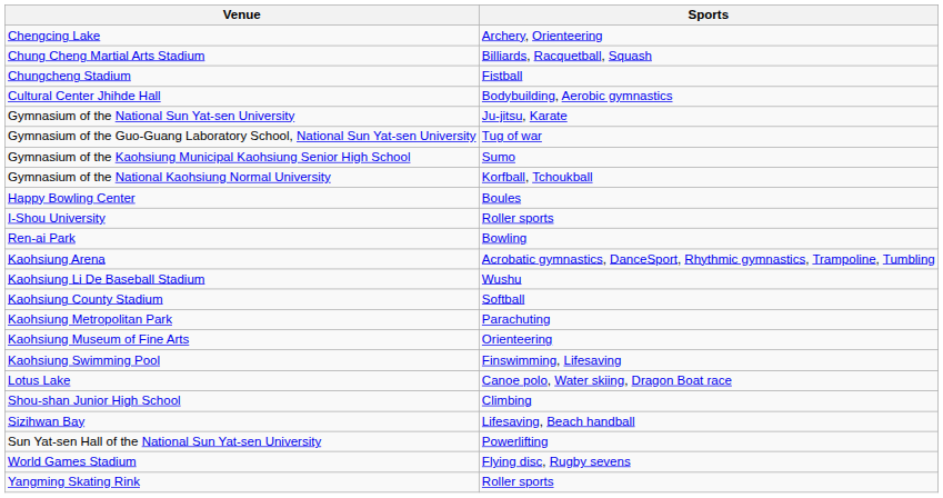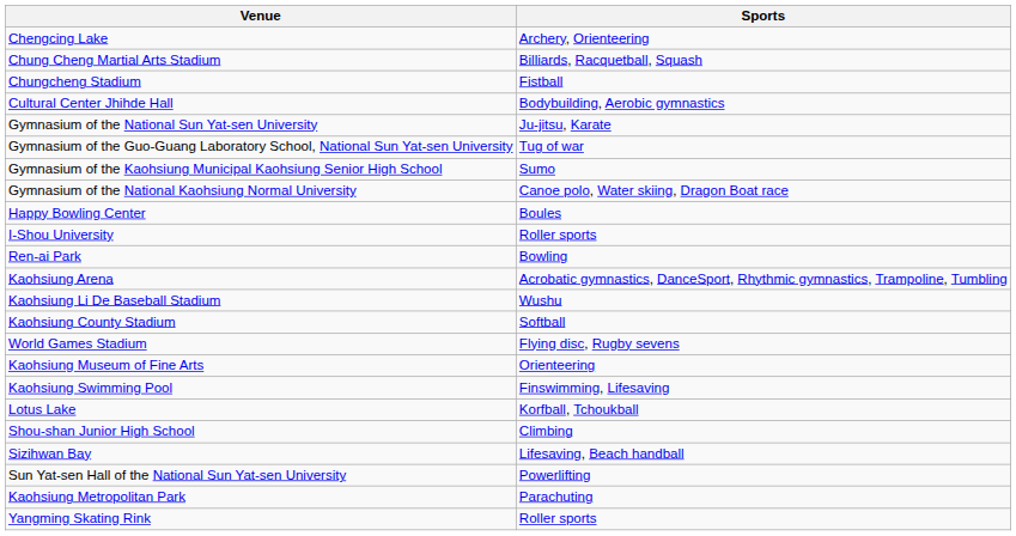Gymnasium of the National Kaohsiung Normal University | Sports: Korfball, Tchoukball -> Canoe polo, Water skiing, Dragon Boat race
rows swapped: Kaohsiung Metropolitan Park <-> World Games Stadium
Lotus Lake | Sports: Canoe polo, Water skiing, Dragon Boat race -> Korfball, Tchoukball
